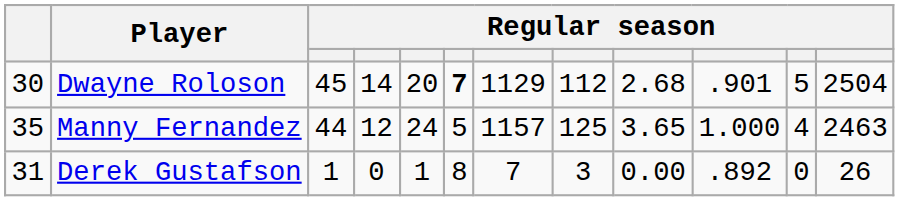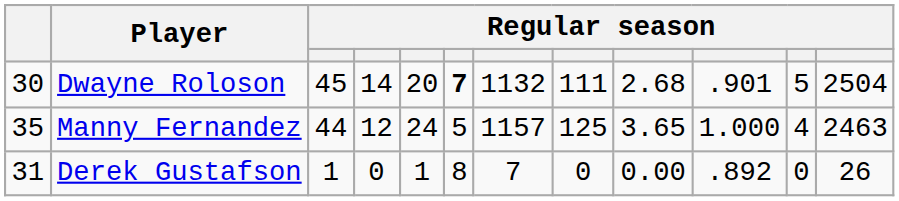Dwayne Roloson | column 7: 1129 -> 1132
Dwayne Roloson | column 8: 112 -> 111
Derek Gustafson | column 8: 3 -> 0
